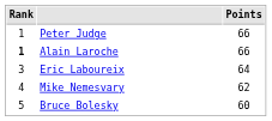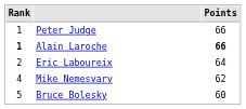Alain Laroche | Points: normal -> bold
Eric Laboureix | Rank: 3 -> 2
